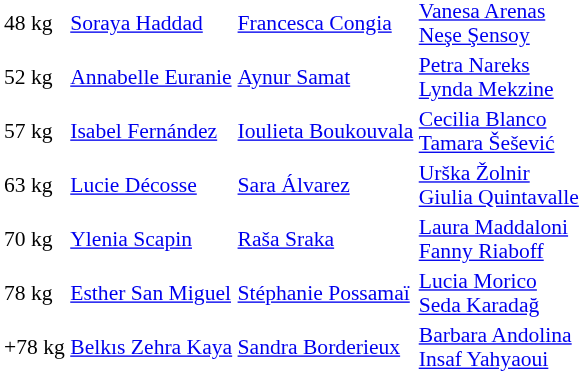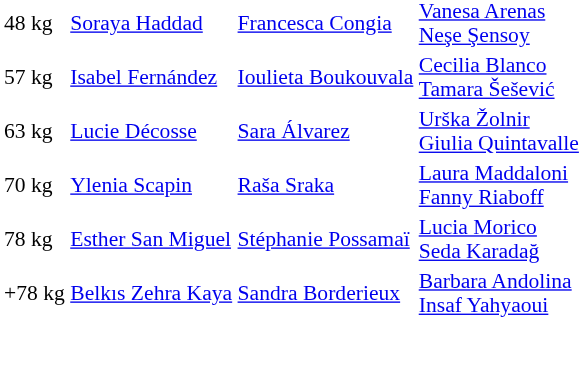- row: 52 kg | Annabelle Euranie | Aynur Samat | Petra Nareks Lynda Mekzine
